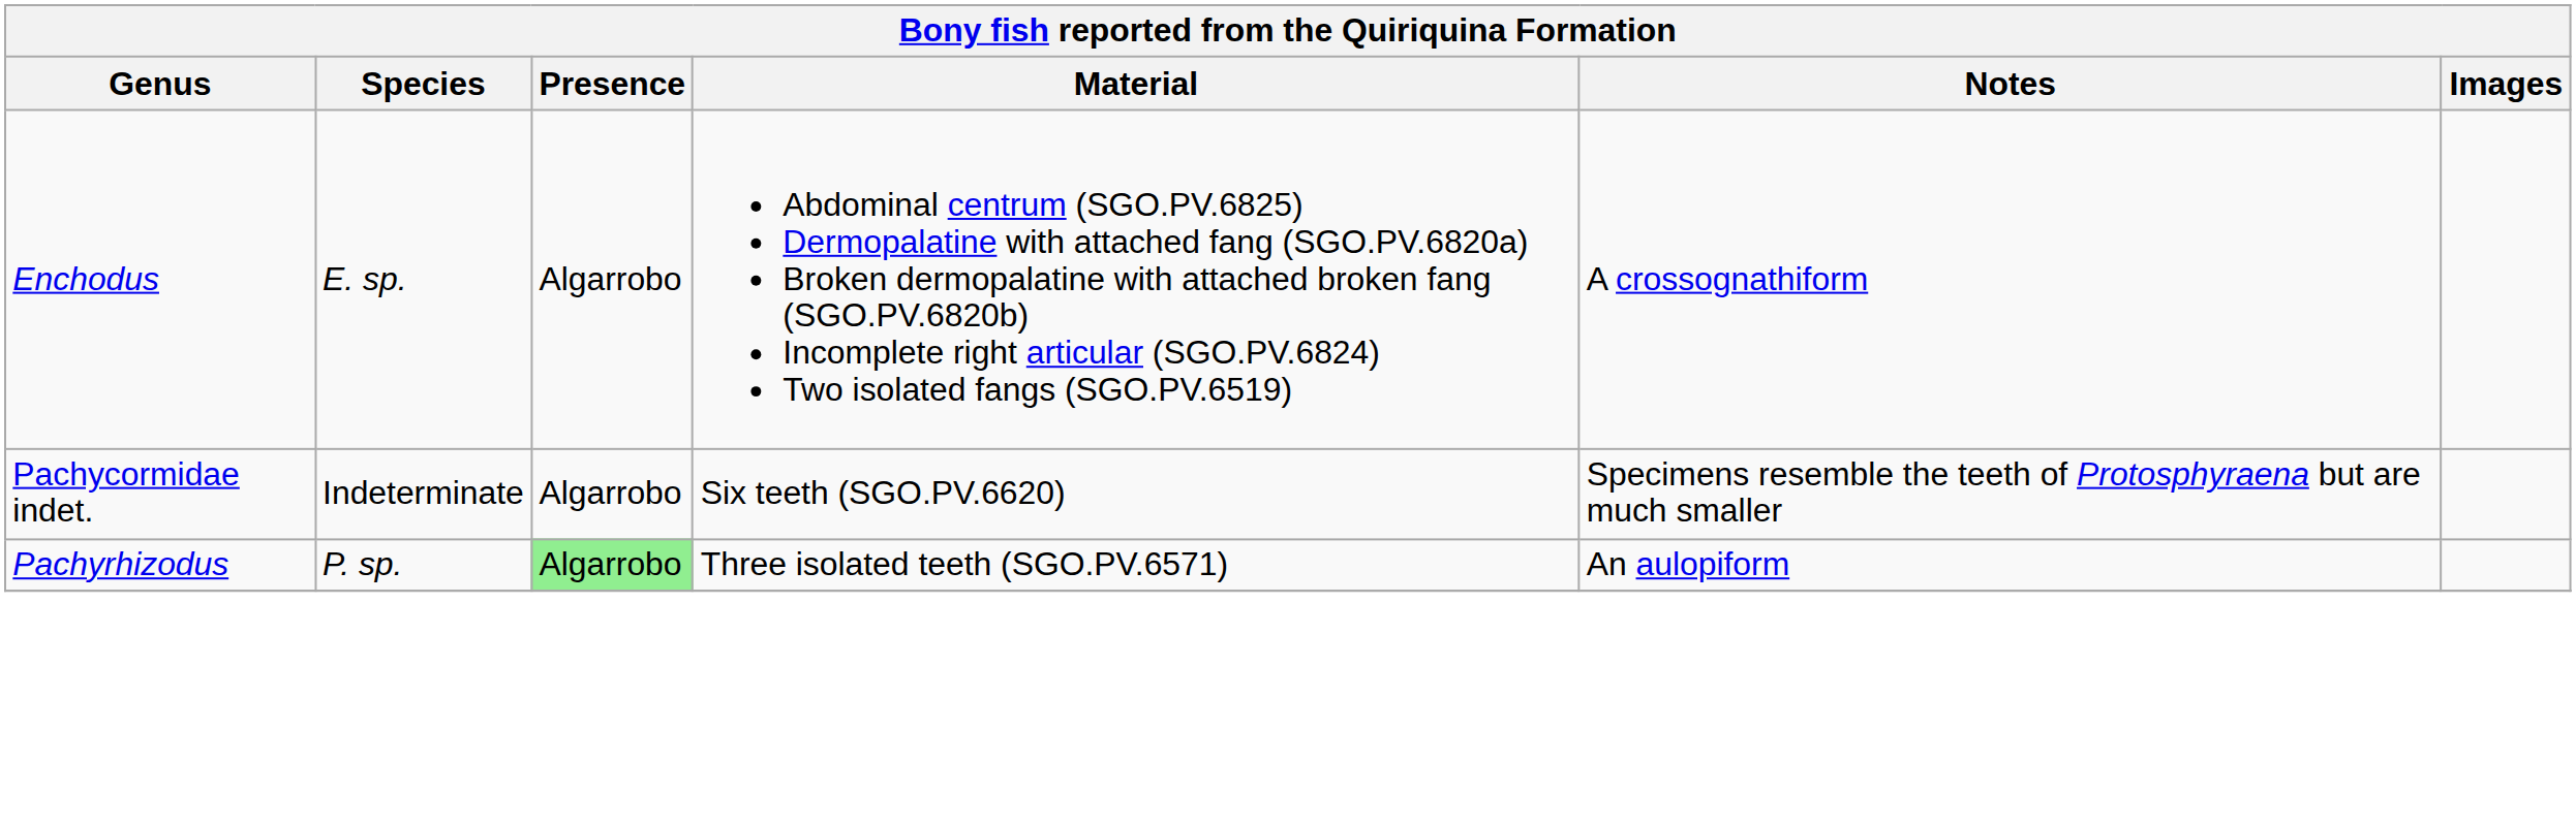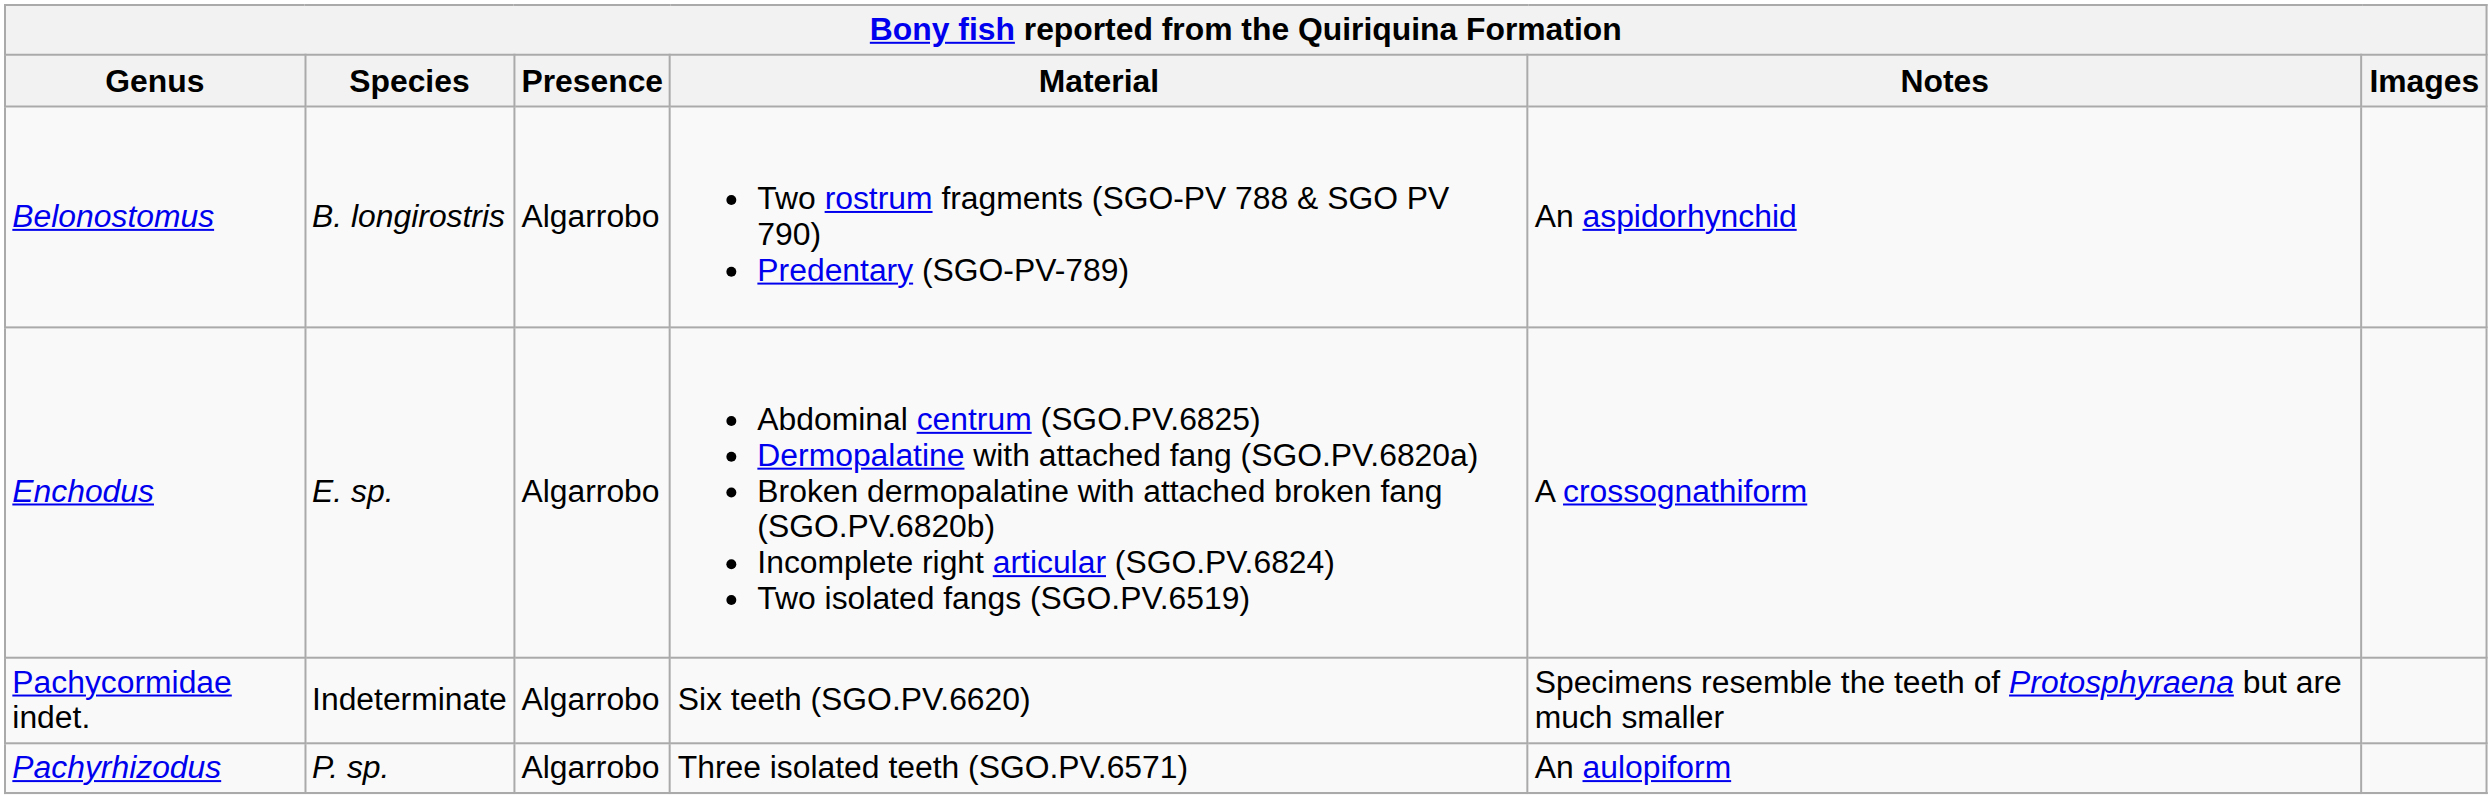+ row: Belonostomus | B. longirostris | Algarrobo | Two rostrum fragments (SGO-PV 788 & SGO PV 790) Predentary (SGO-PV-789) | An aspidorhynchid
Pachyrhizodus | Presence: lightgreen background -> no background
